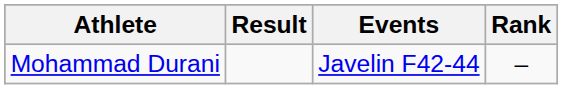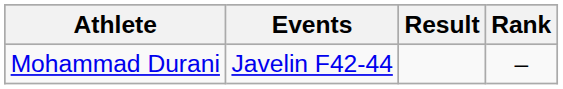columns swapped: Events <-> Result
